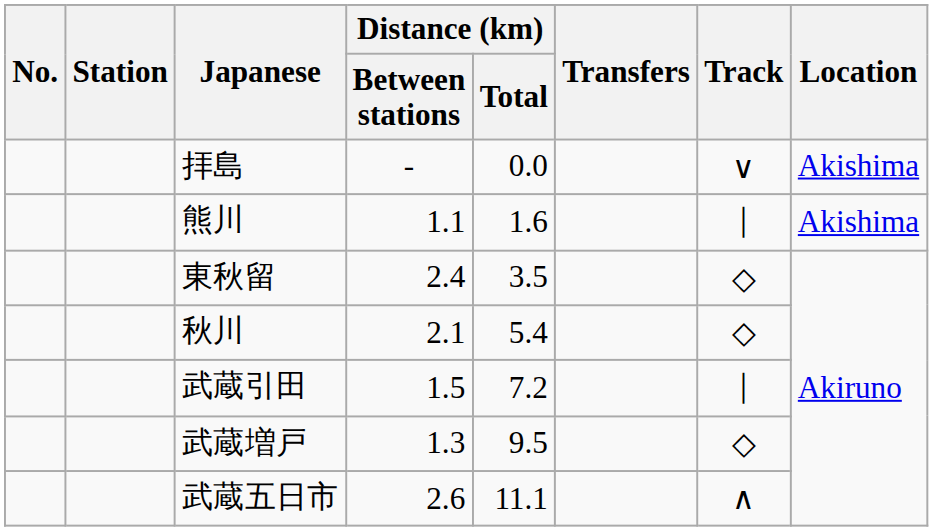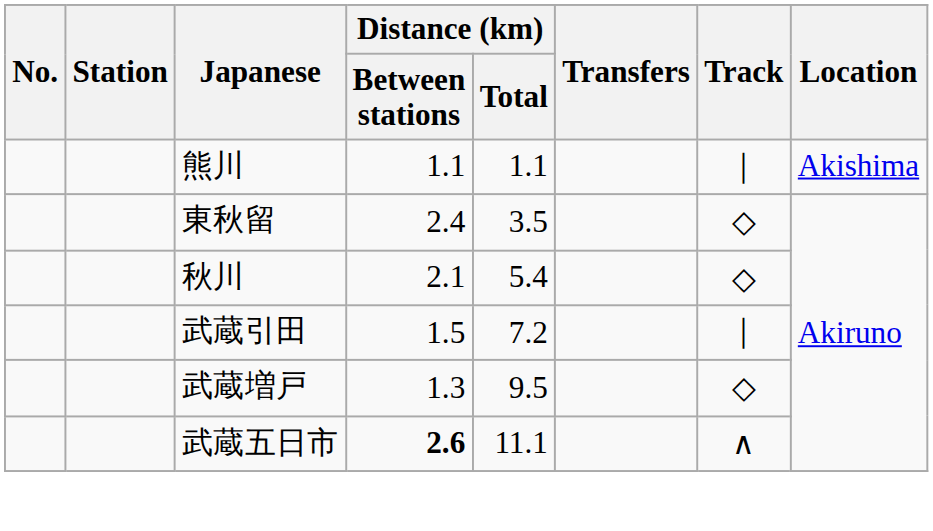- row: 拝島 | - | 0.0 | ∨ | Akishima
熊川 | Distance (km) / Total: 1.6 -> 1.1
武蔵五日市 | Distance (km) / Between stations: normal -> bold
